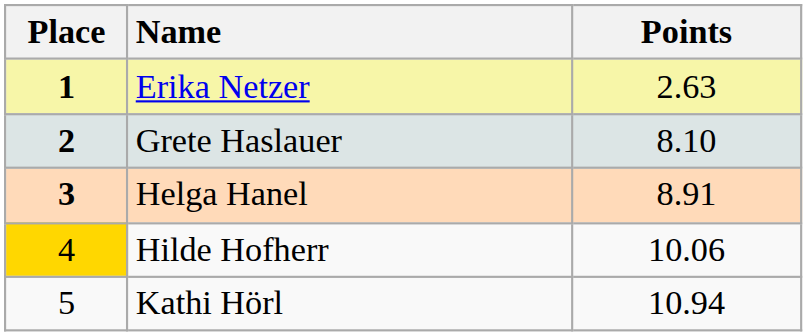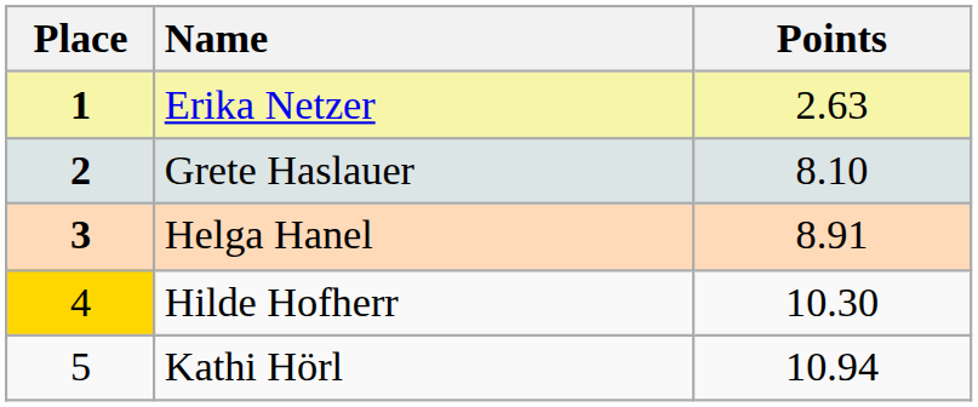Hilde Hofherr | Points: 10.06 -> 10.30
